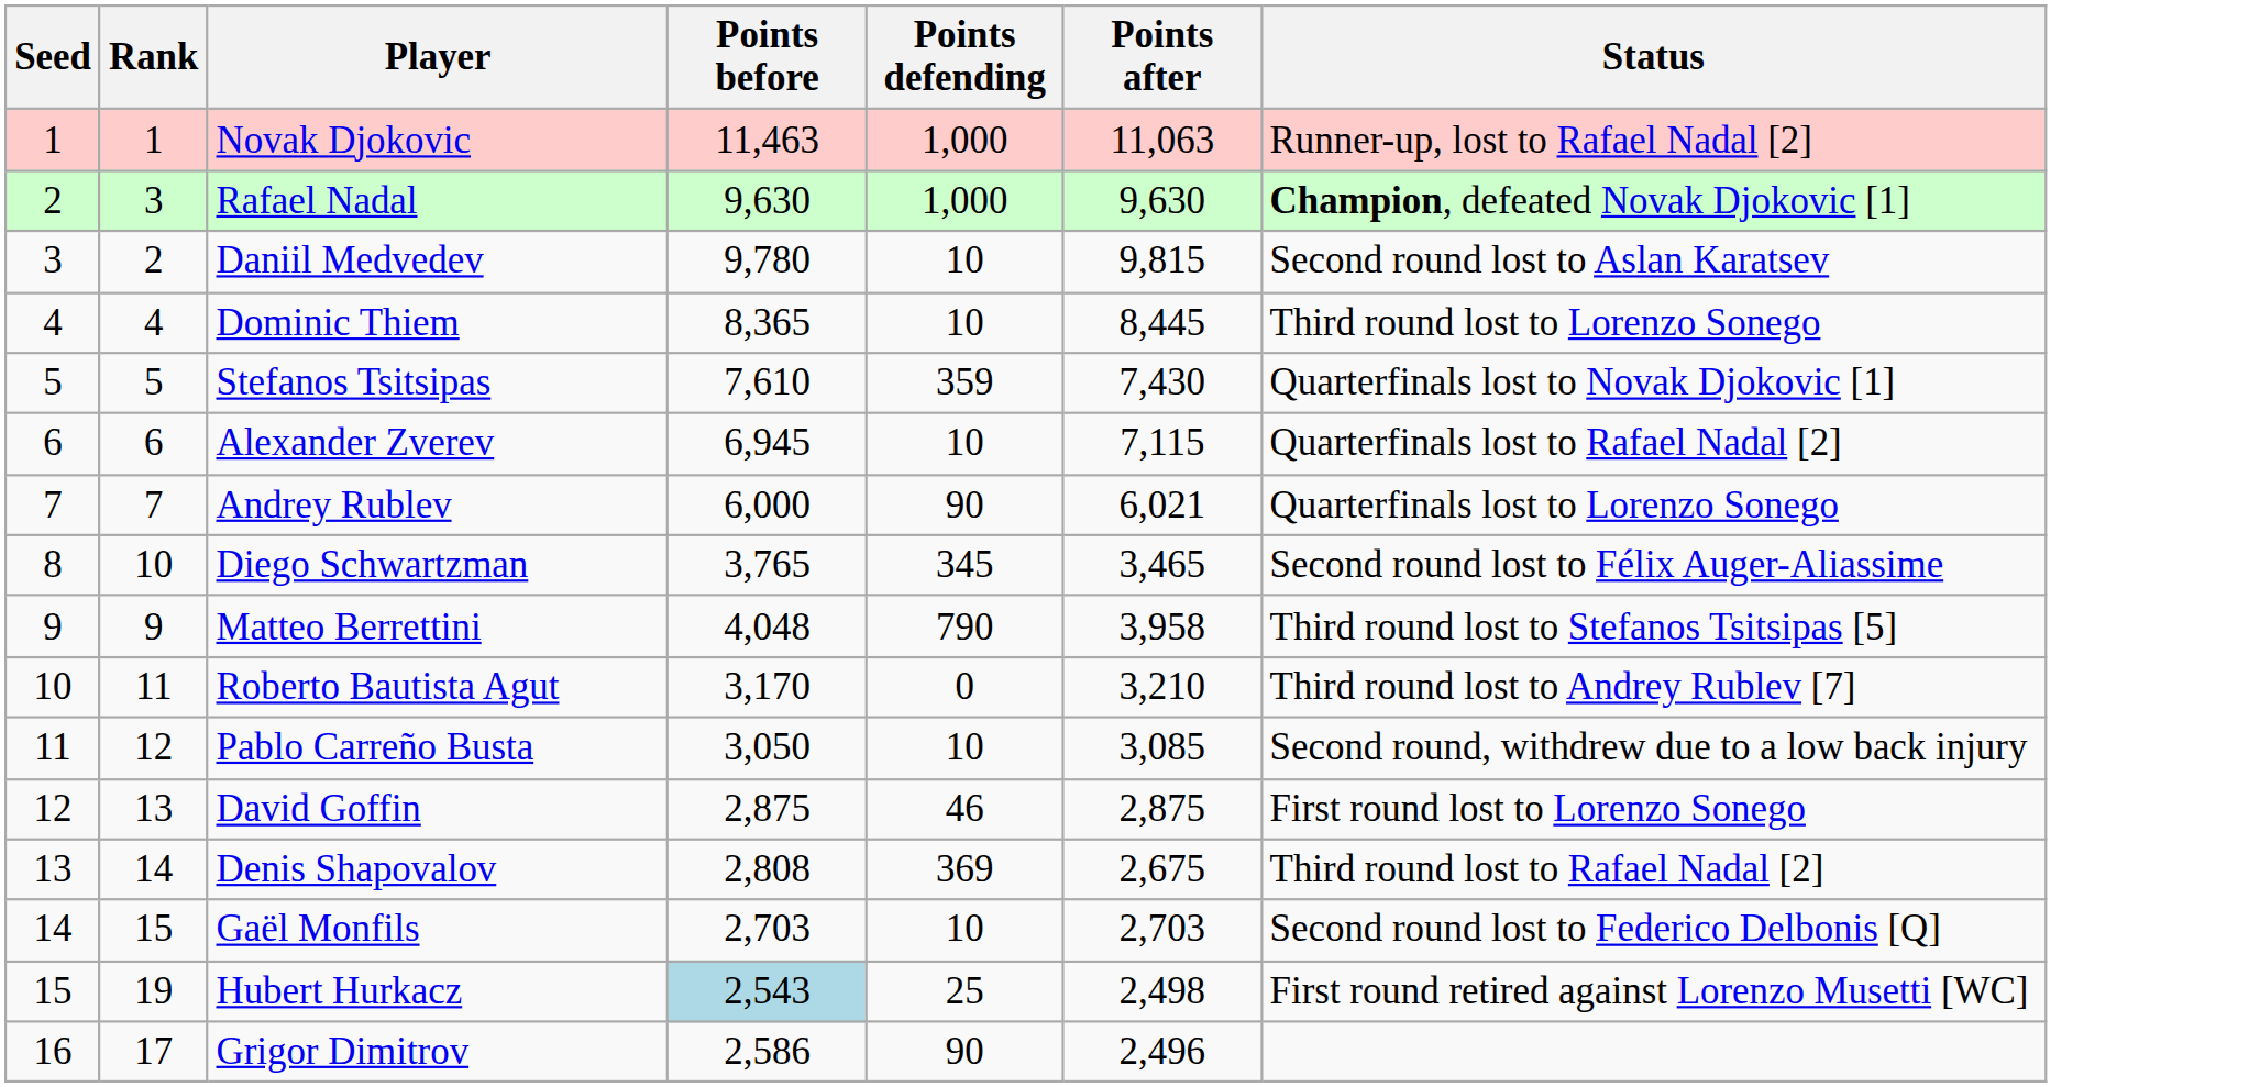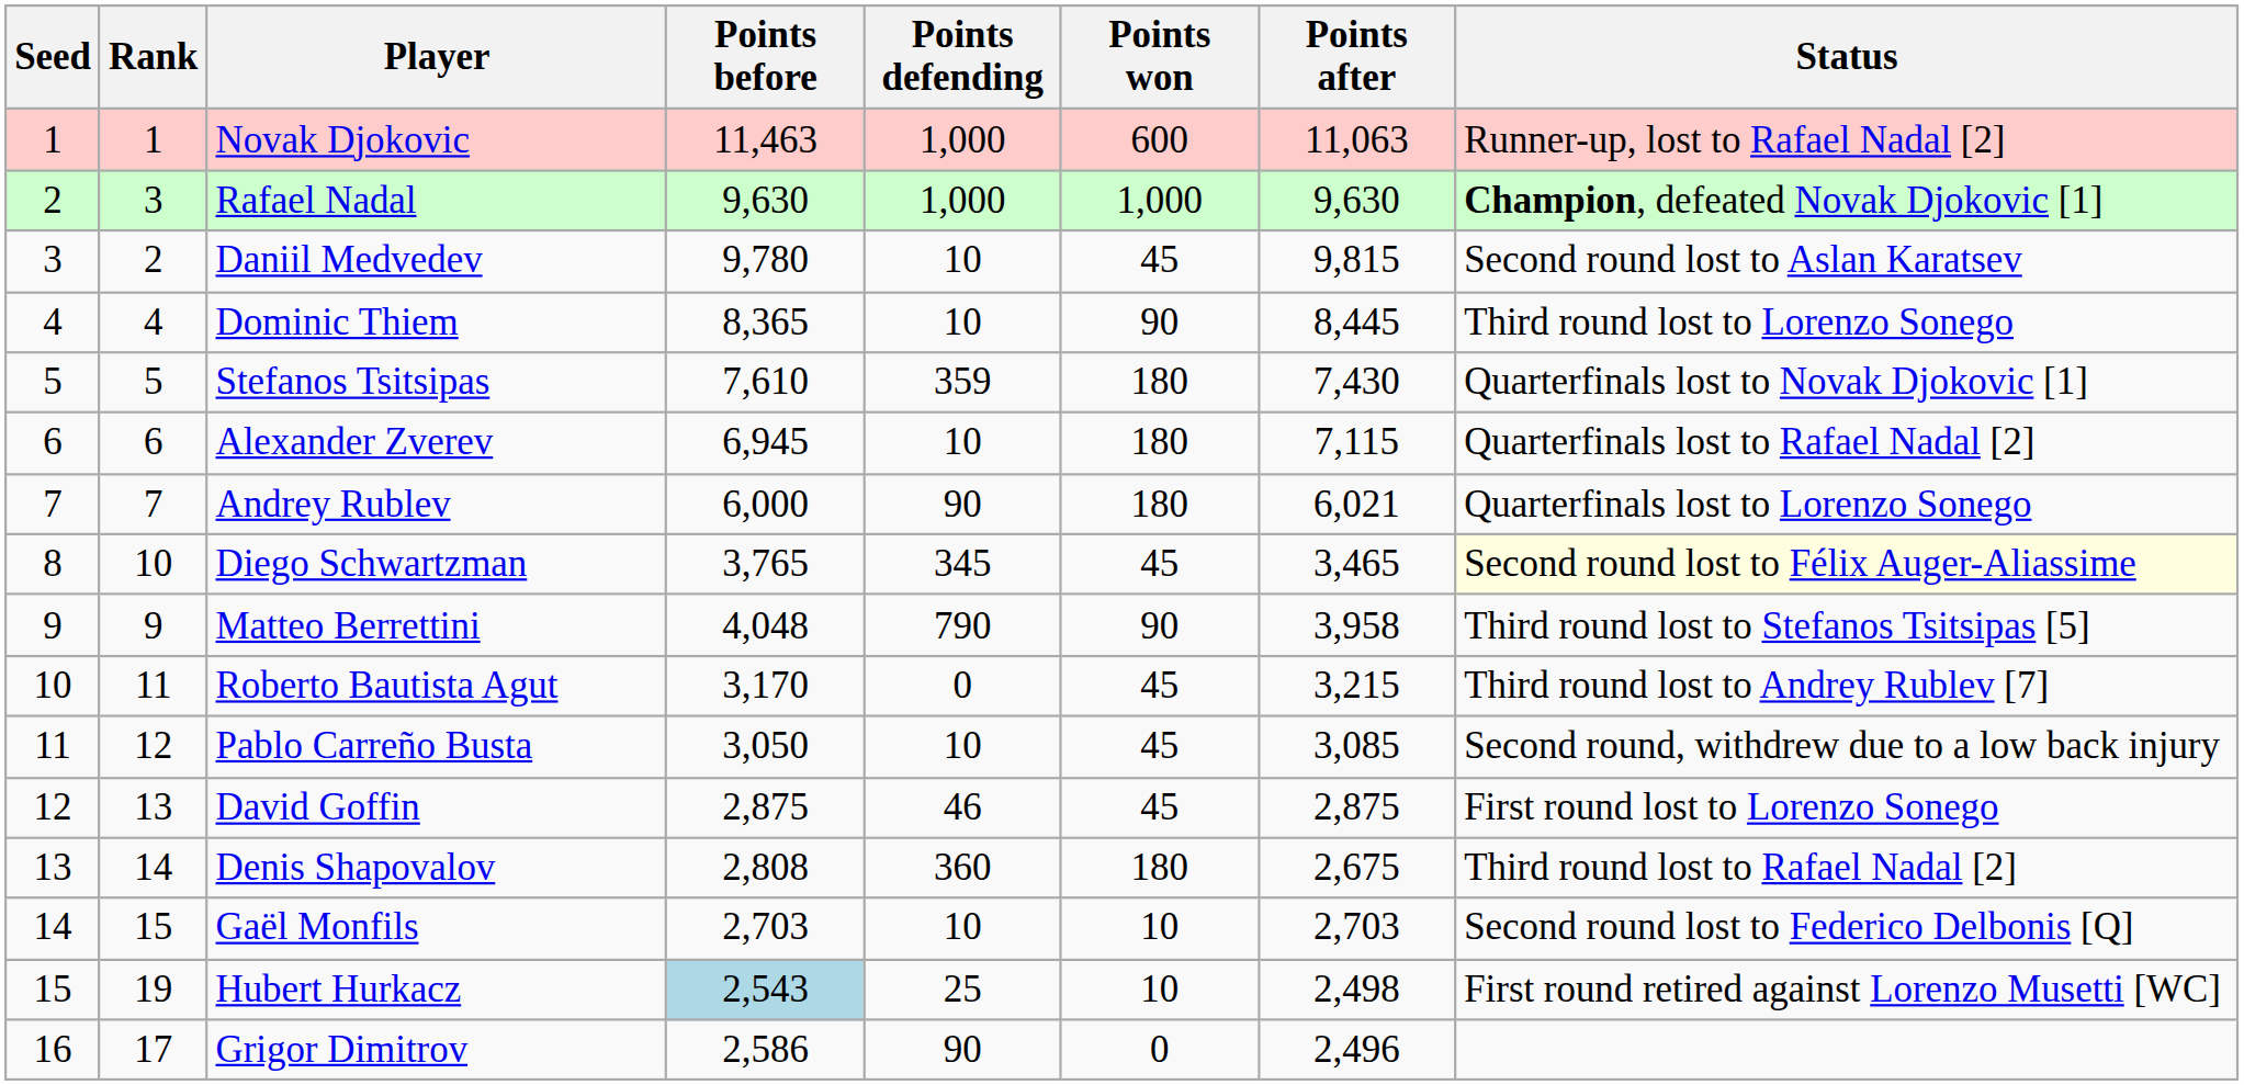+ column: Points won | 600 | 1,000 | 45 | 90 | 180 | 180 | 180 | 45 | 90 | 45 | 45 | 45 | 180 | 10 | 10 | 0
Diego Schwartzman | Status: no background -> lightyellow background
Roberto Bautista Agut | Points after: 3,210 -> 3,215
Denis Shapovalov | Points defending: 369 -> 360
